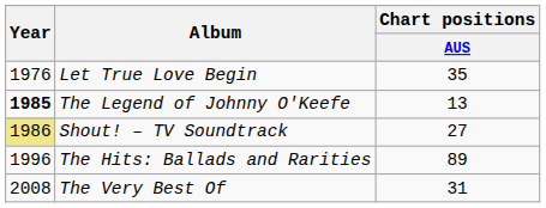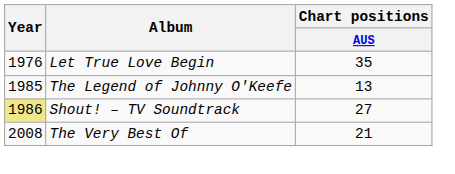The Legend of Johnny O'Keefe | Year: bold -> normal
- row: 1996 | The Hits: Ballads and Rarities | 89
The Very Best Of | Chart positions / AUS: 31 -> 21
